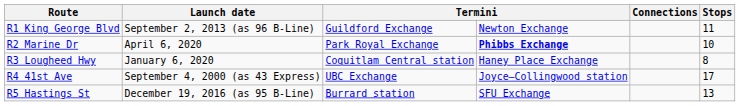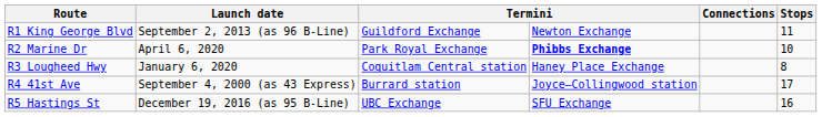R4 41st Ave | column 3: UBC Exchange -> Burrard station
R5 Hastings St | column 3: Burrard station -> UBC Exchange
R5 Hastings St | Stops: 13 -> 16
